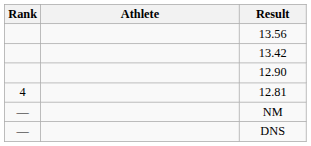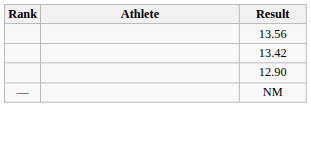- row: 4 | 12.81
- row: — | DNS
